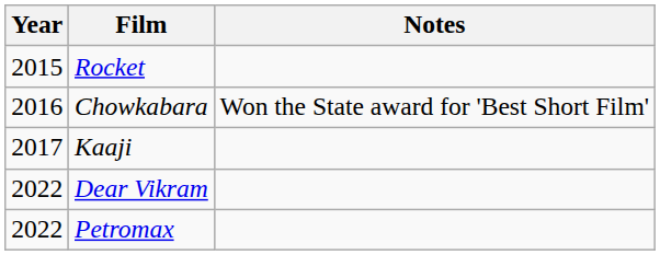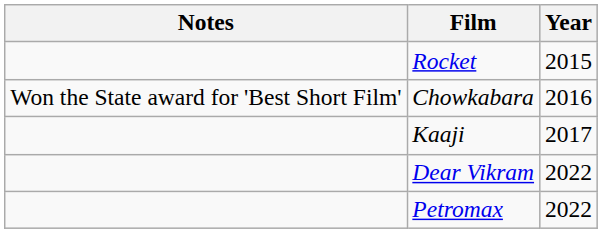columns swapped: Year <-> Notes
